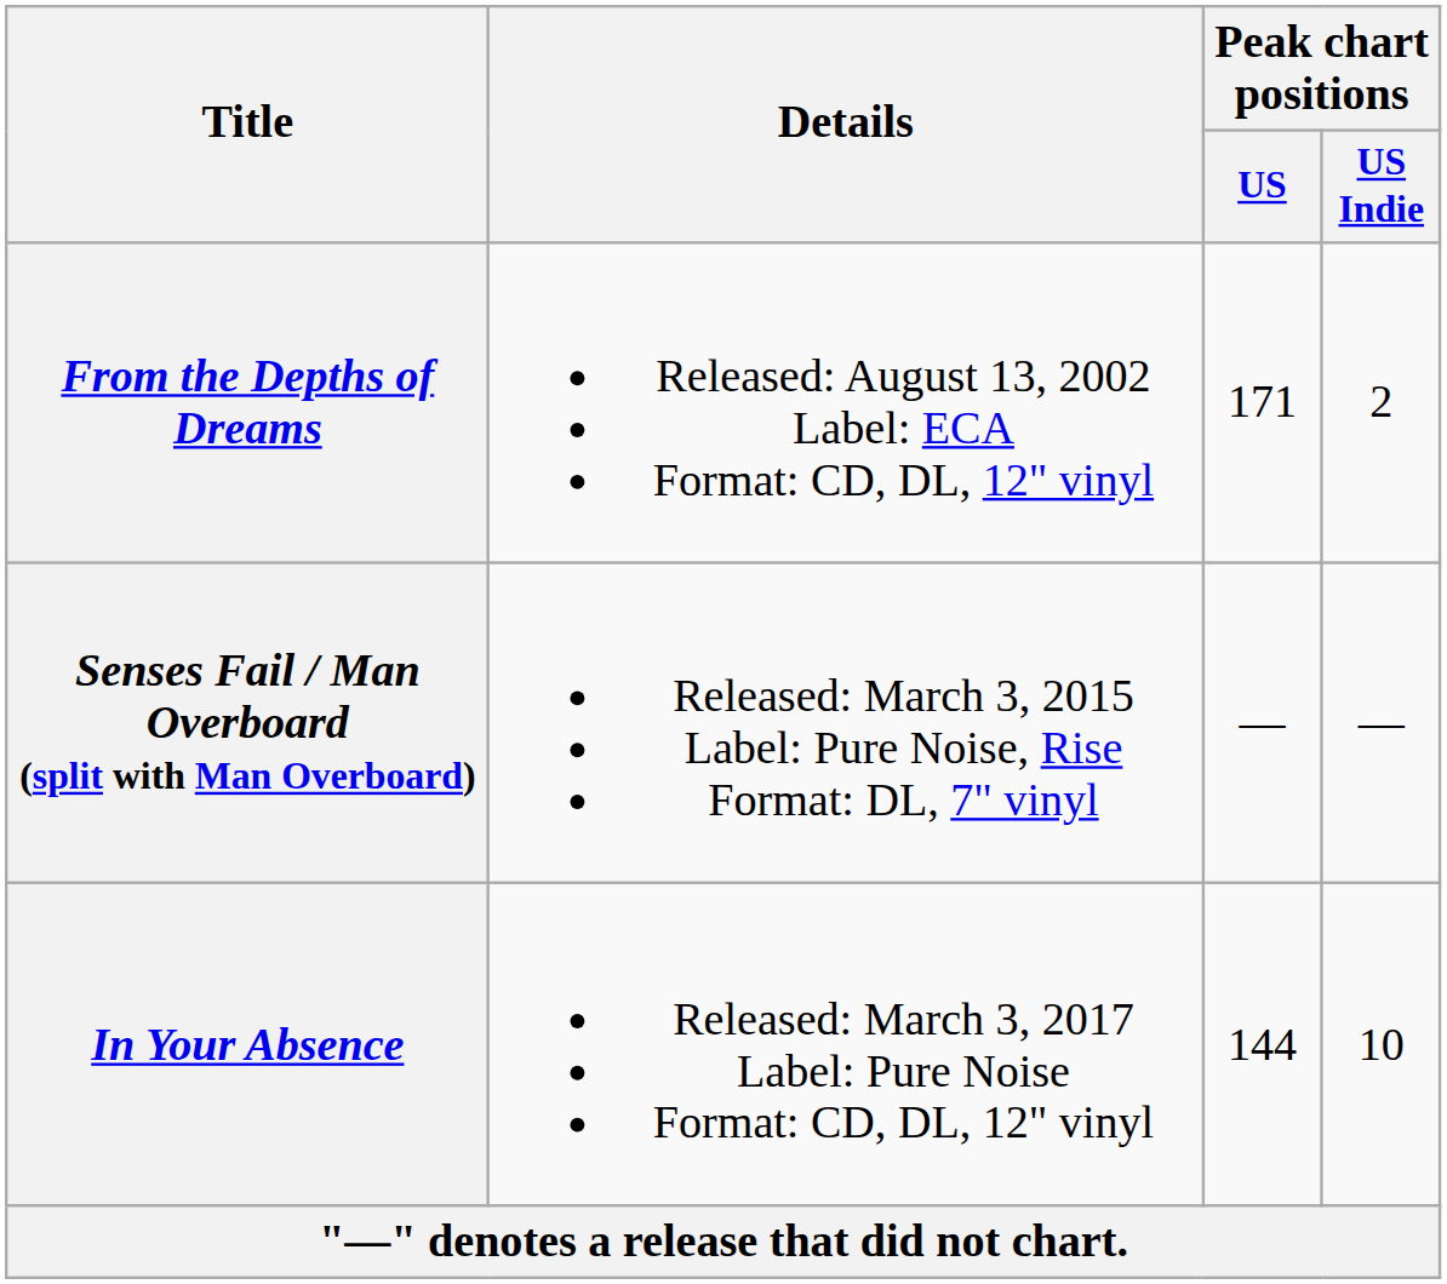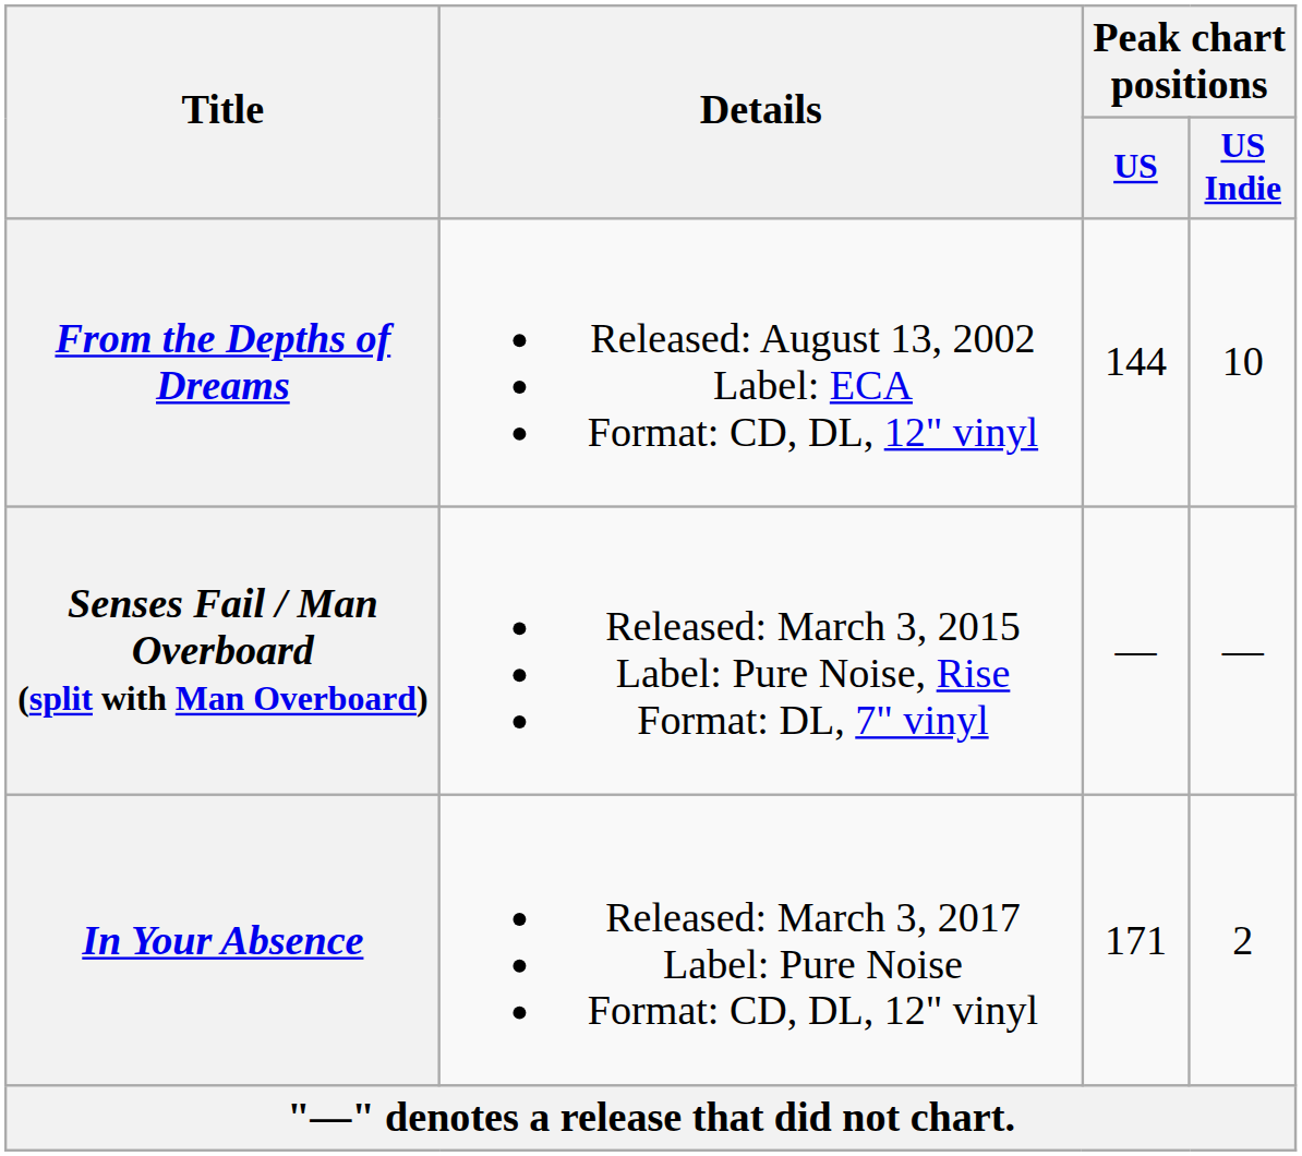From the Depths of Dreams | Peak chart positions / US: 171 -> 144
From the Depths of Dreams | Peak chart positions / US Indie: 2 -> 10
In Your Absence | Peak chart positions / US: 144 -> 171
In Your Absence | Peak chart positions / US Indie: 10 -> 2
